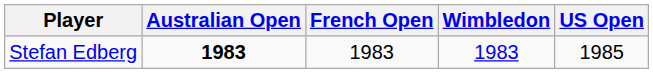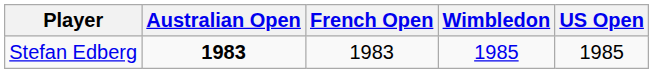Stefan Edberg | Wimbledon: 1983 -> 1985
